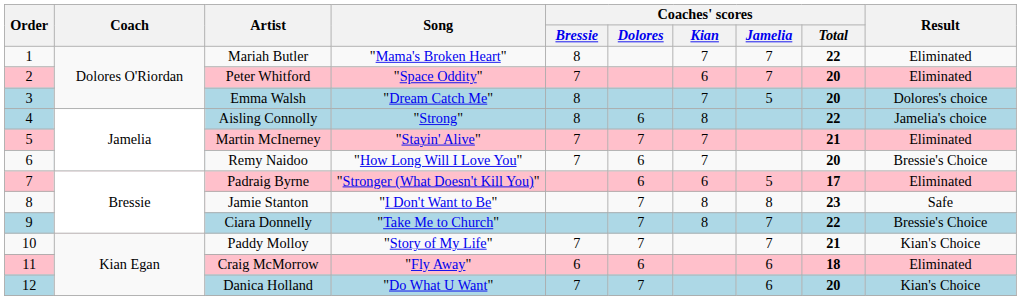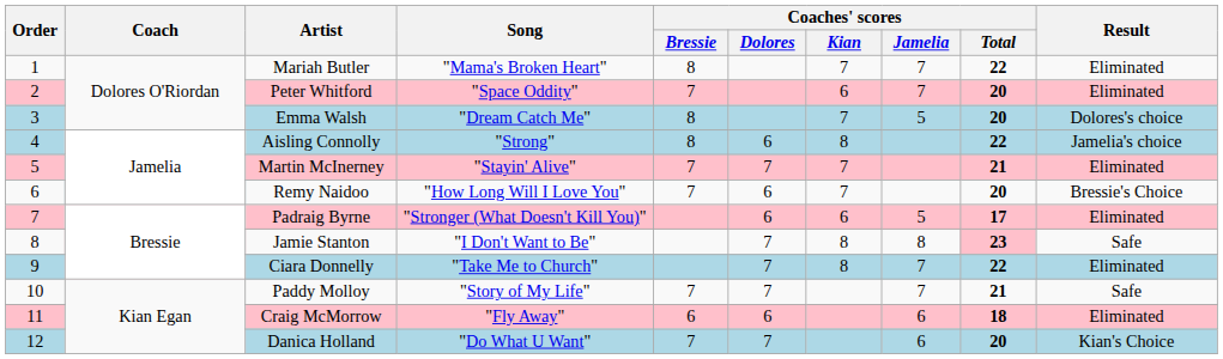Jamie Stanton | Coaches' scores / Total: no background -> pink background
Ciara Donnelly | Result: Bressie's Choice -> Eliminated
Paddy Molloy | Result: Kian's Choice -> Safe
